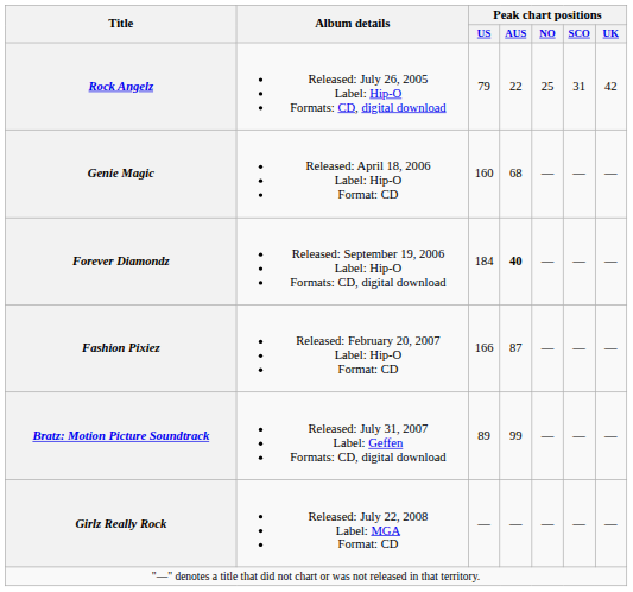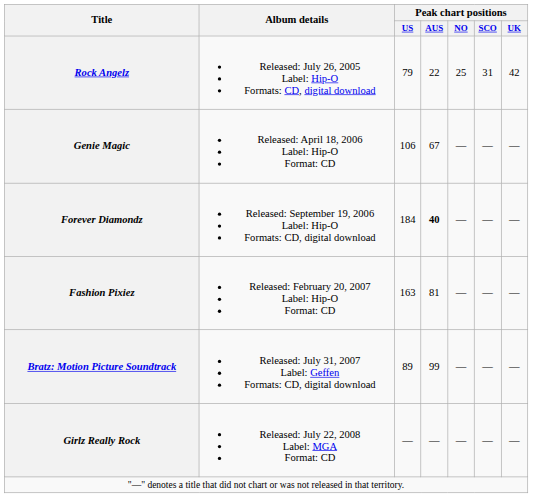Genie Magic | Peak chart positions / US: 160 -> 106
Genie Magic | Peak chart positions / AUS: 68 -> 67
Fashion Pixiez | Peak chart positions / US: 166 -> 163
Fashion Pixiez | Peak chart positions / AUS: 87 -> 81
